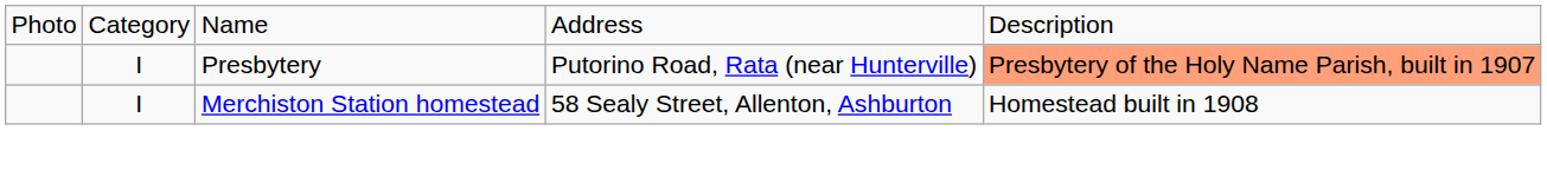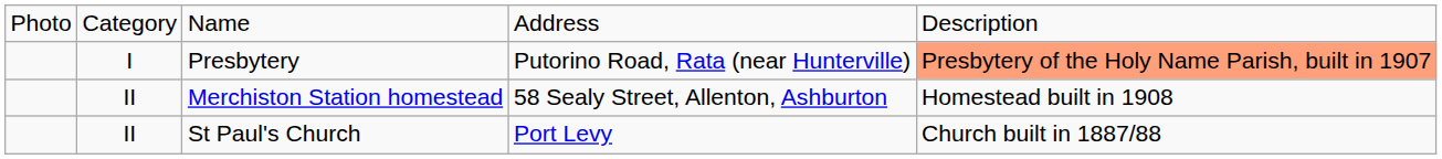Merchiston Station homestead | column 2: I -> II
+ row: II | St Paul's Church | Port Levy | Church built in 1887/88
